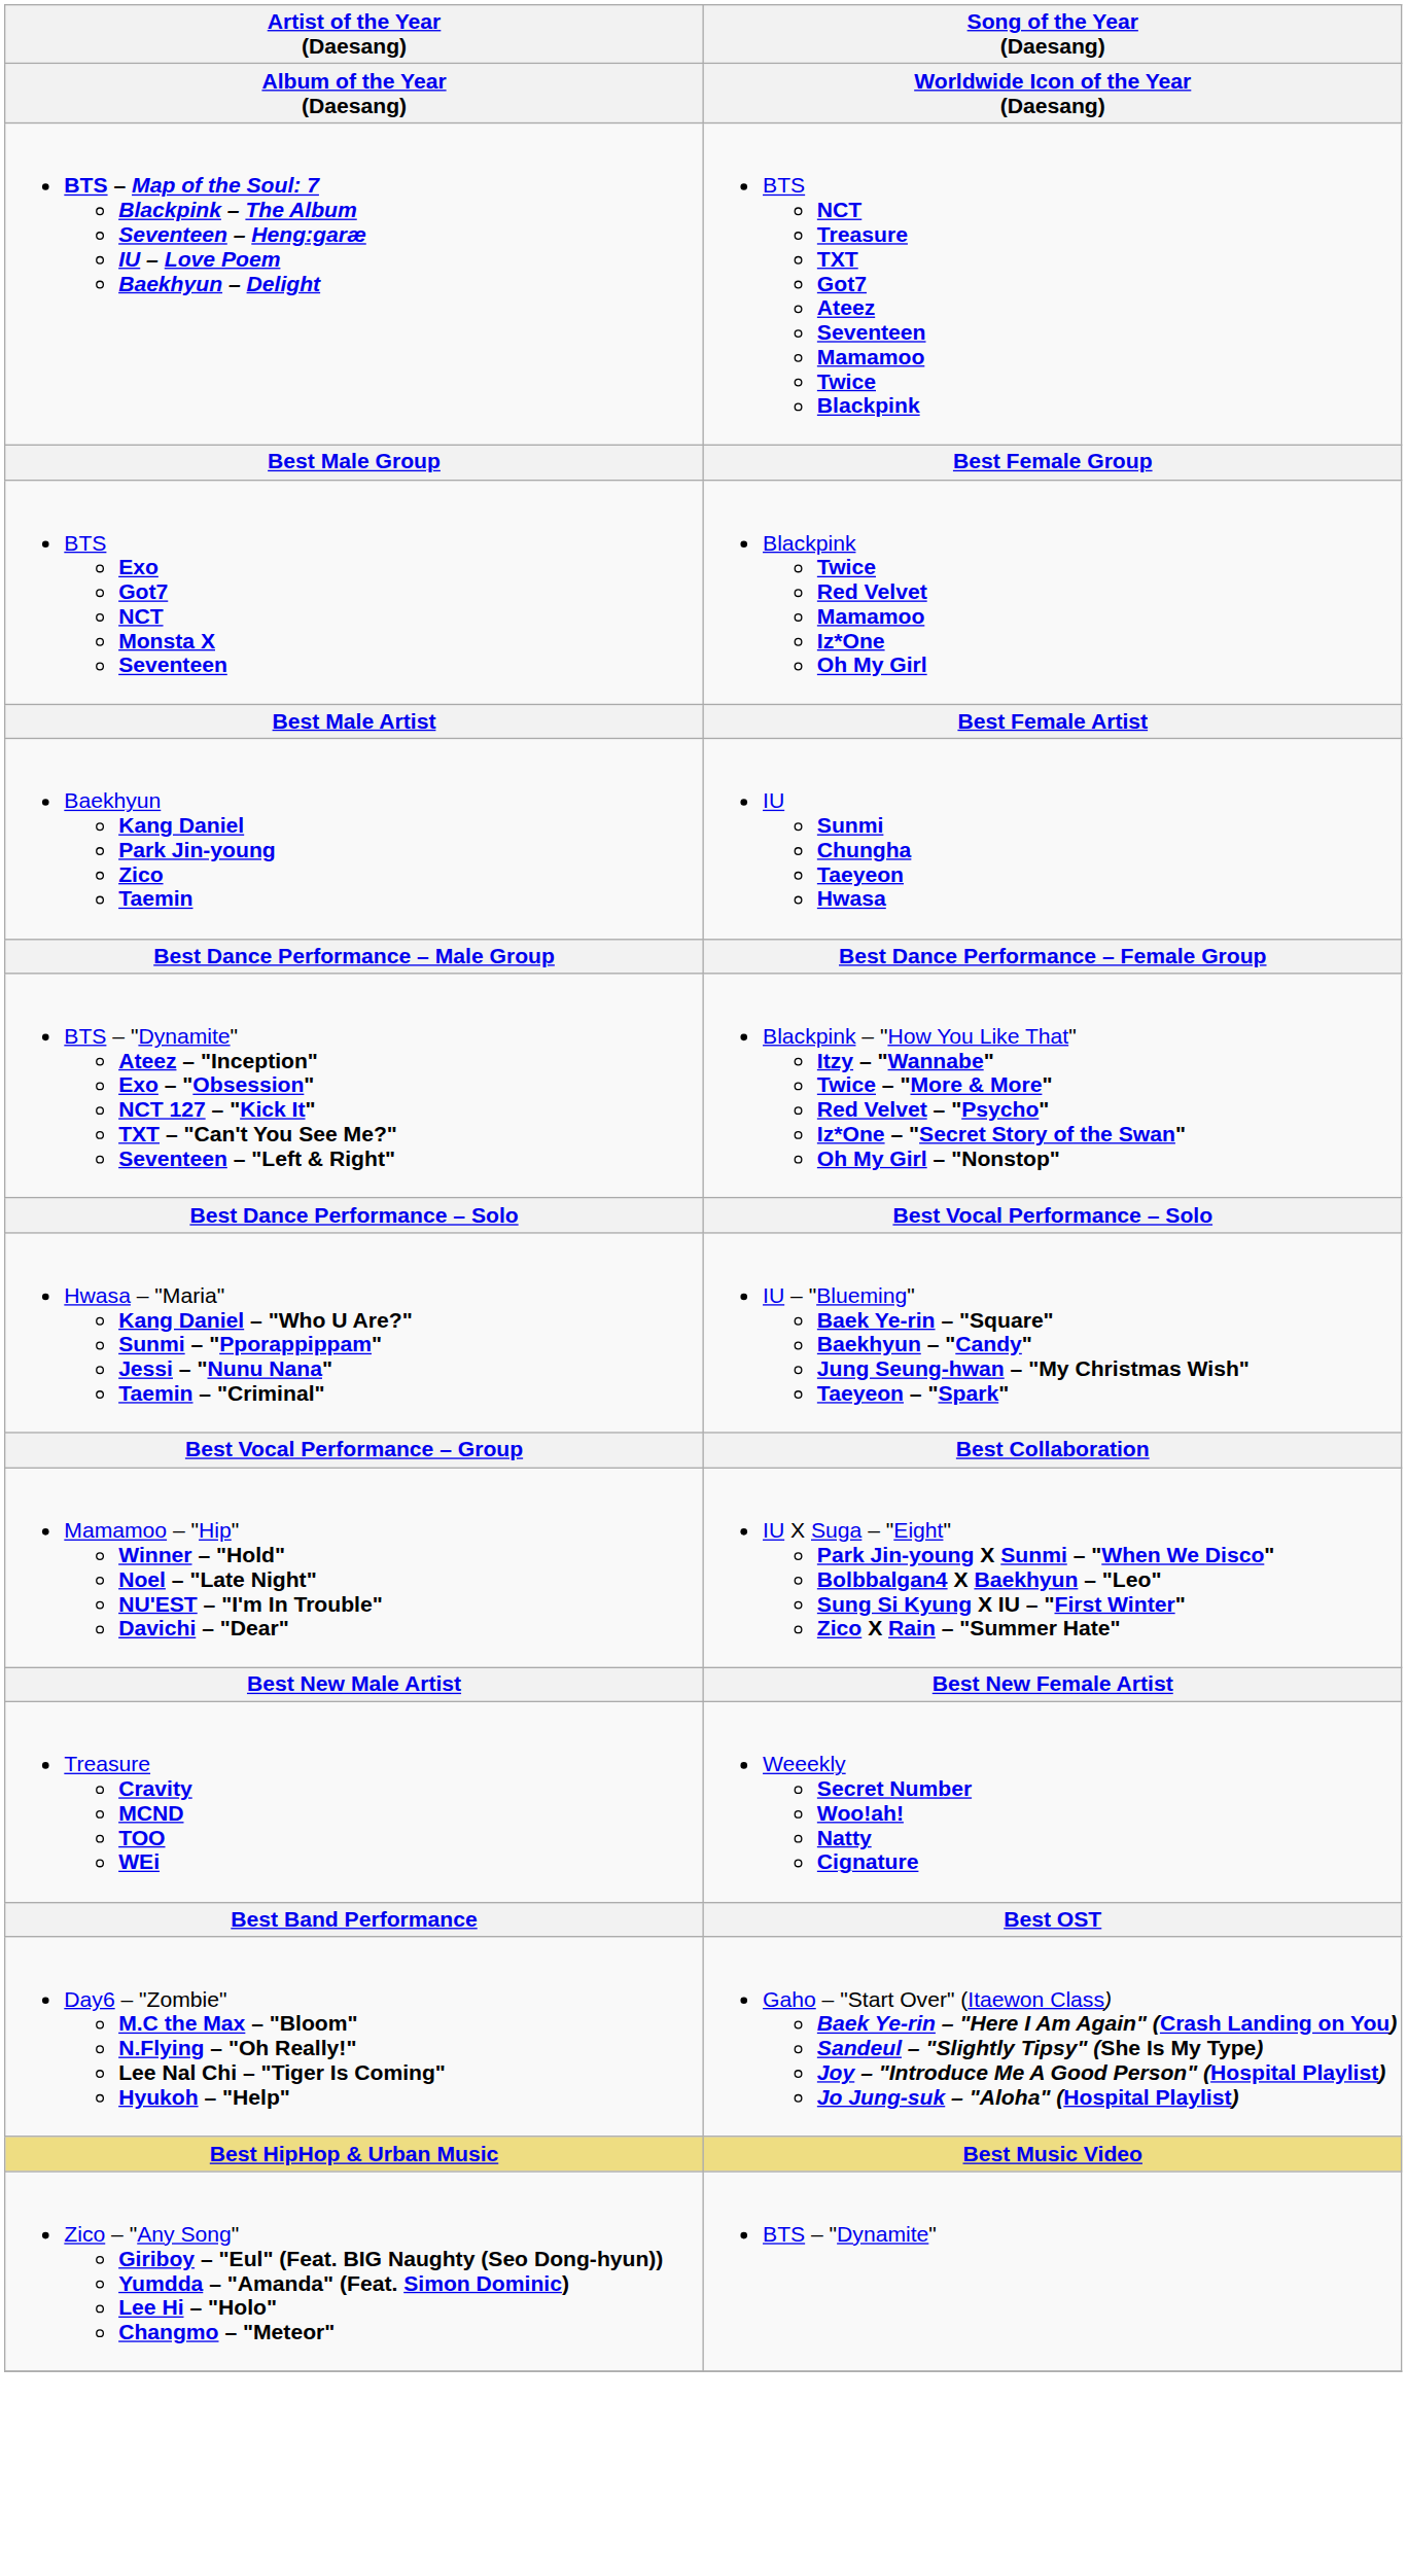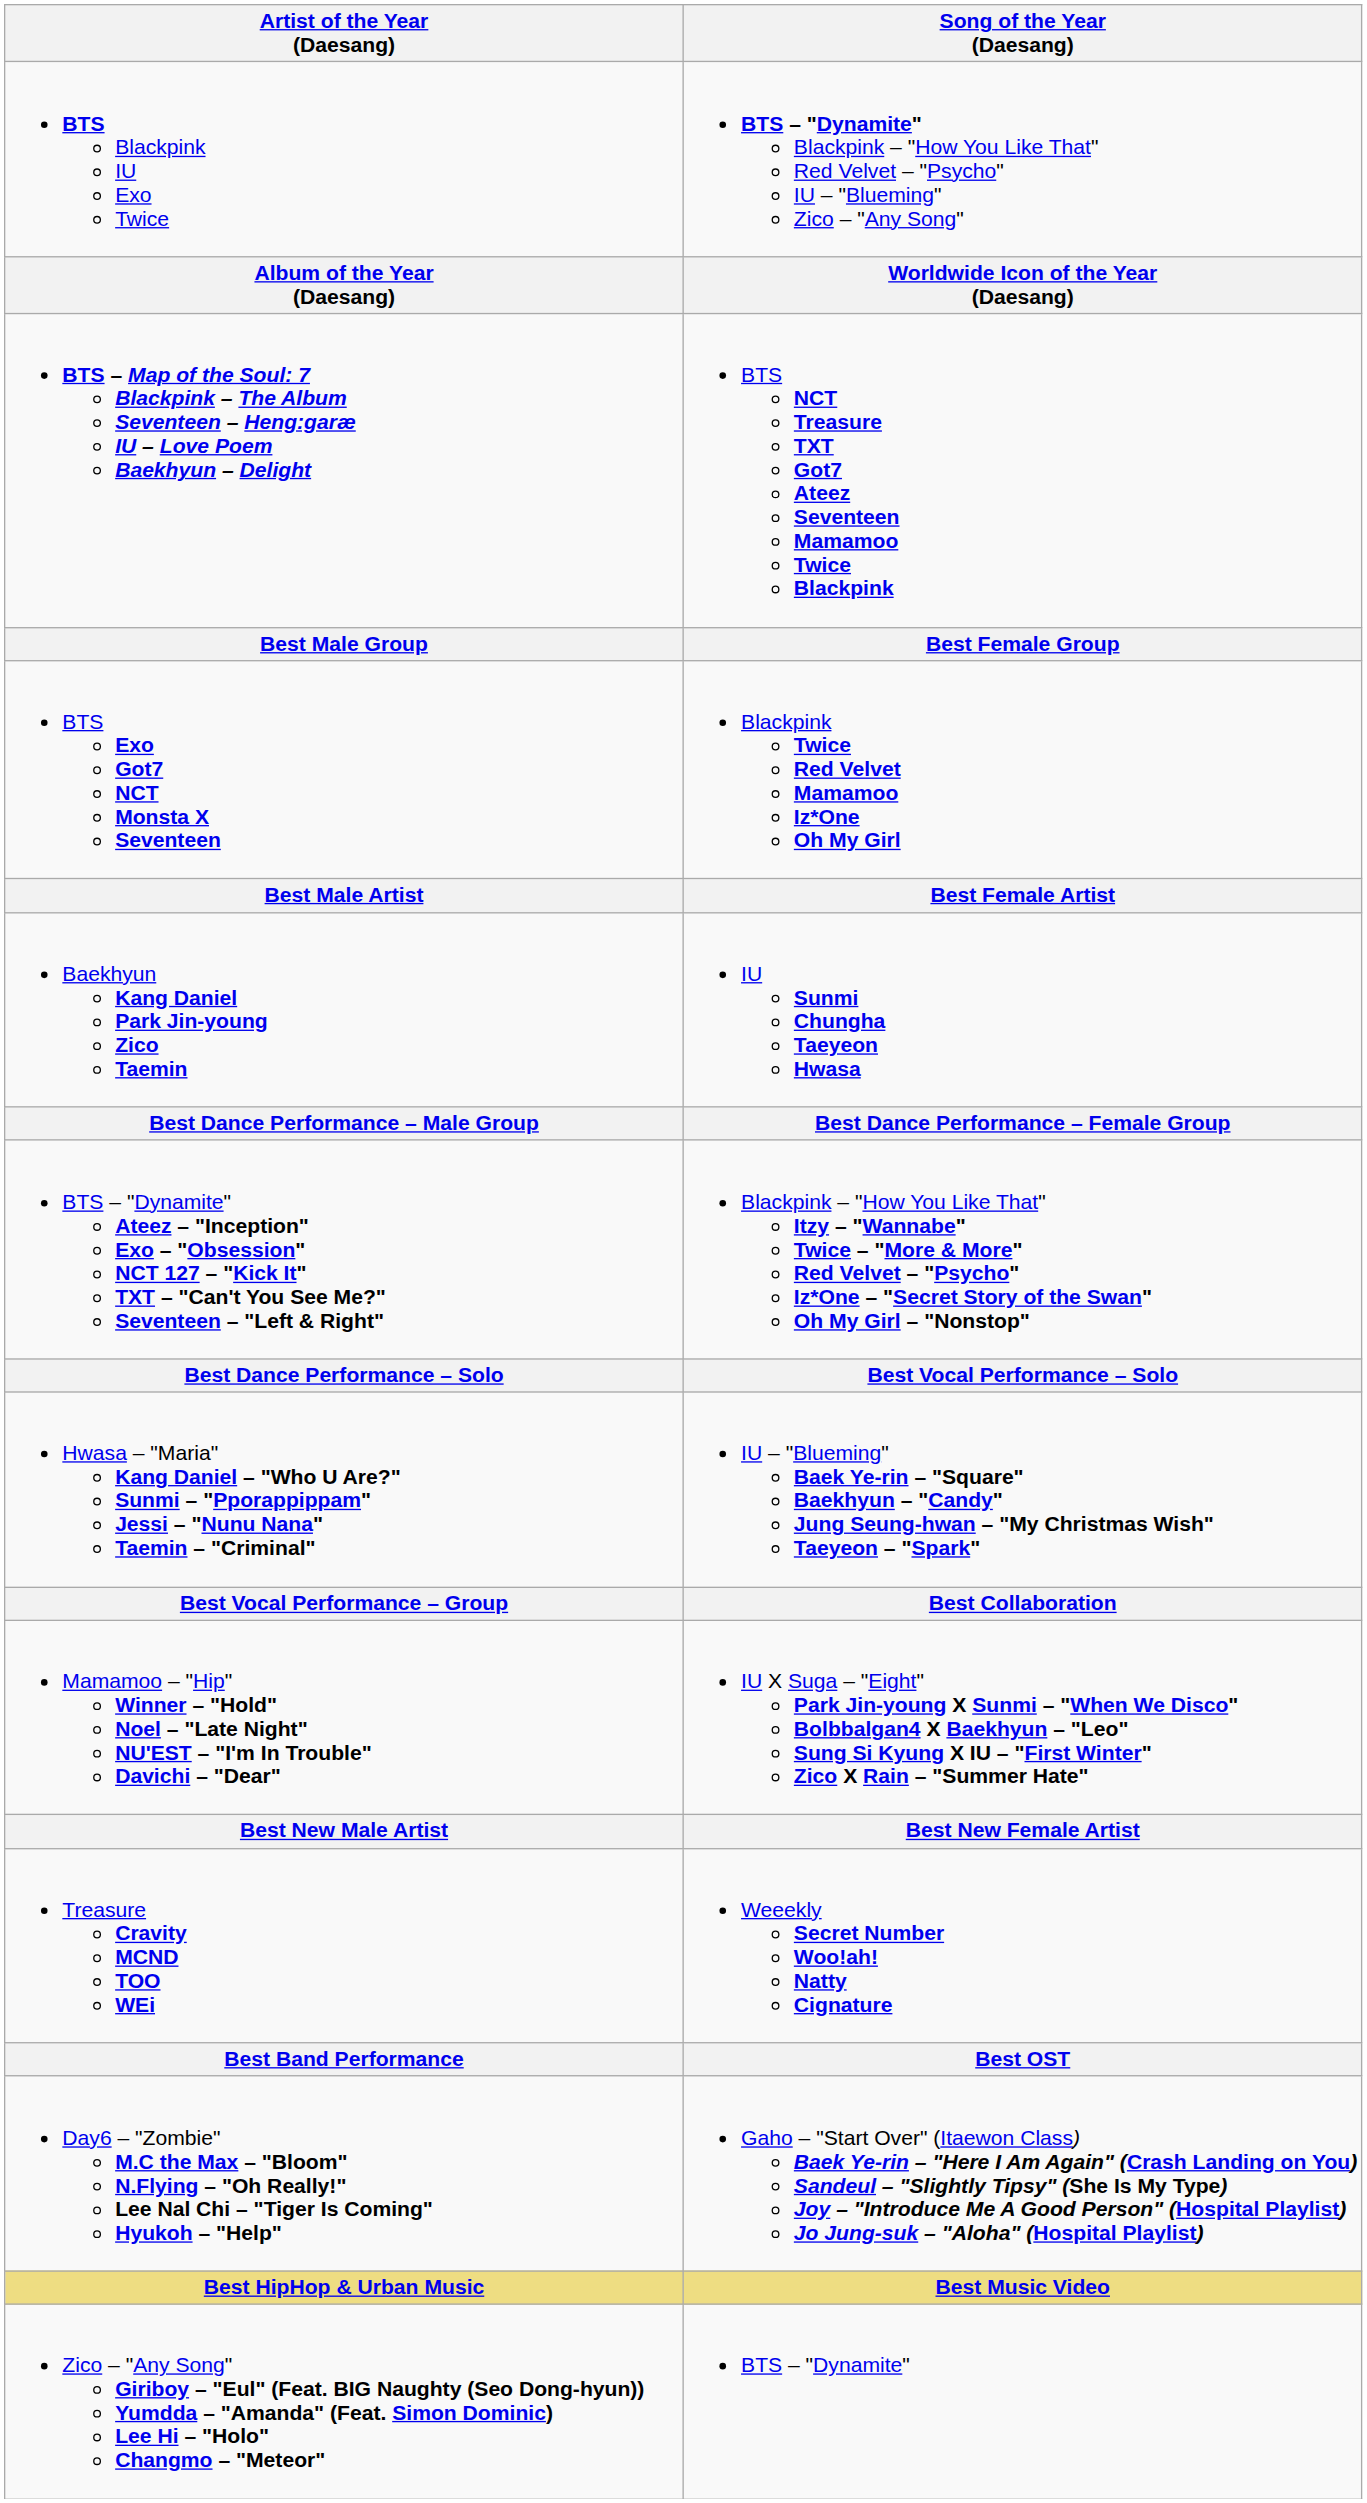+ row: BTS Blackpink IU Exo Twice | BTS – "Dynamite" Blackpink – "How You Like That" Red Velvet – "Psycho" IU – "Blueming" Zico – "Any Song"
